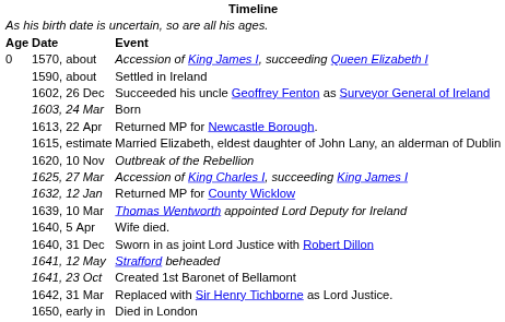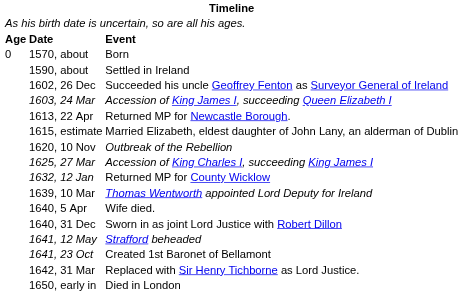1570, about | column 3: Accession of King James I, succeeding Queen Elizabeth I -> Born
1603, 24 Mar | column 3: Born -> Accession of King James I, succeeding Queen Elizabeth I
